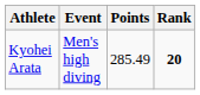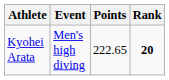Kyohei Arata | Points: 285.49 -> 222.65
